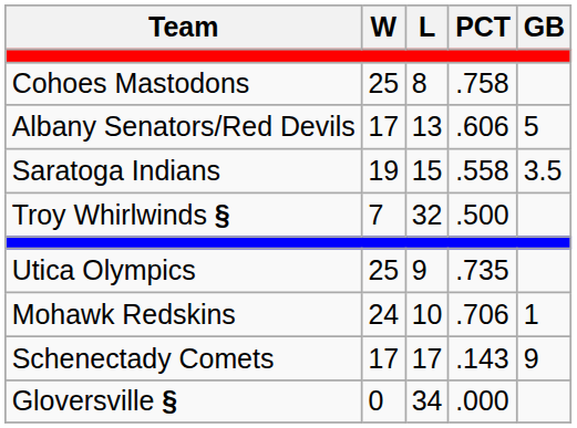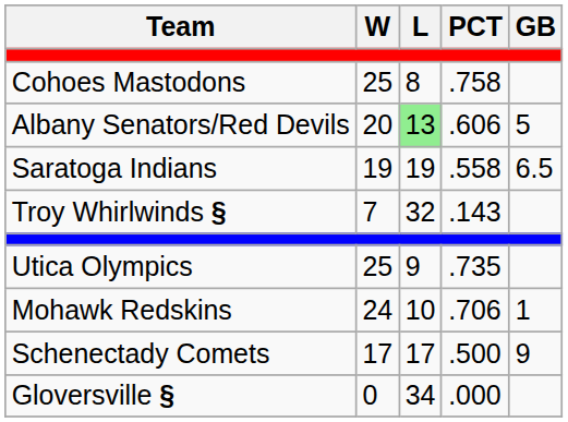Albany Senators/Red Devils | W: 17 -> 20
Albany Senators/Red Devils | L: no background -> lightgreen background
Saratoga Indians | L: 15 -> 19
Saratoga Indians | GB: 3.5 -> 6.5
Troy Whirlwinds § | PCT: .500 -> .143
Schenectady Comets | PCT: .143 -> .500
